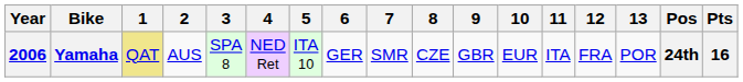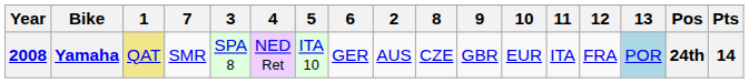columns swapped: 2 <-> 7
Yamaha | Year: 2006 -> 2008
Yamaha | 13: no background -> lightblue background
Yamaha | Pts: 16 -> 14
